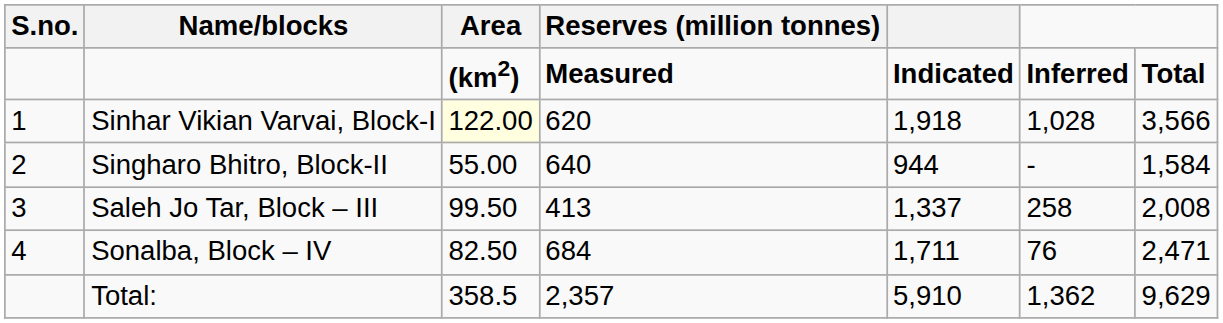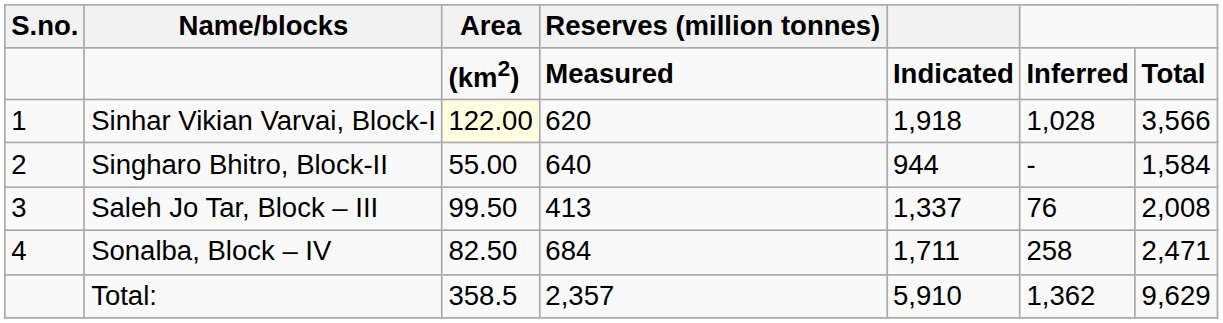Saleh Jo Tar, Block – III | column 6: 258 -> 76
Sonalba, Block – IV | column 6: 76 -> 258
